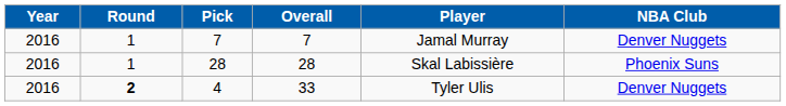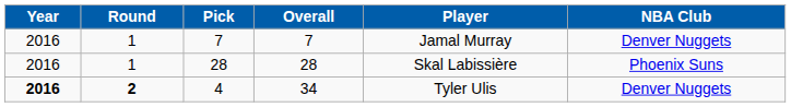4 | Year: normal -> bold
4 | Overall: 33 -> 34
